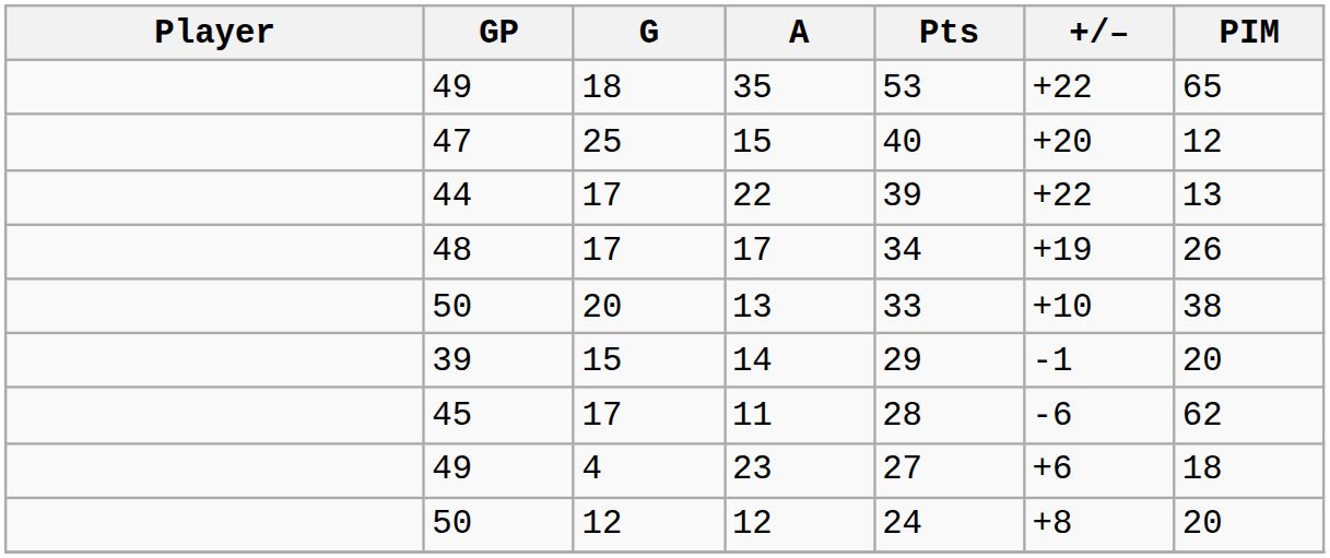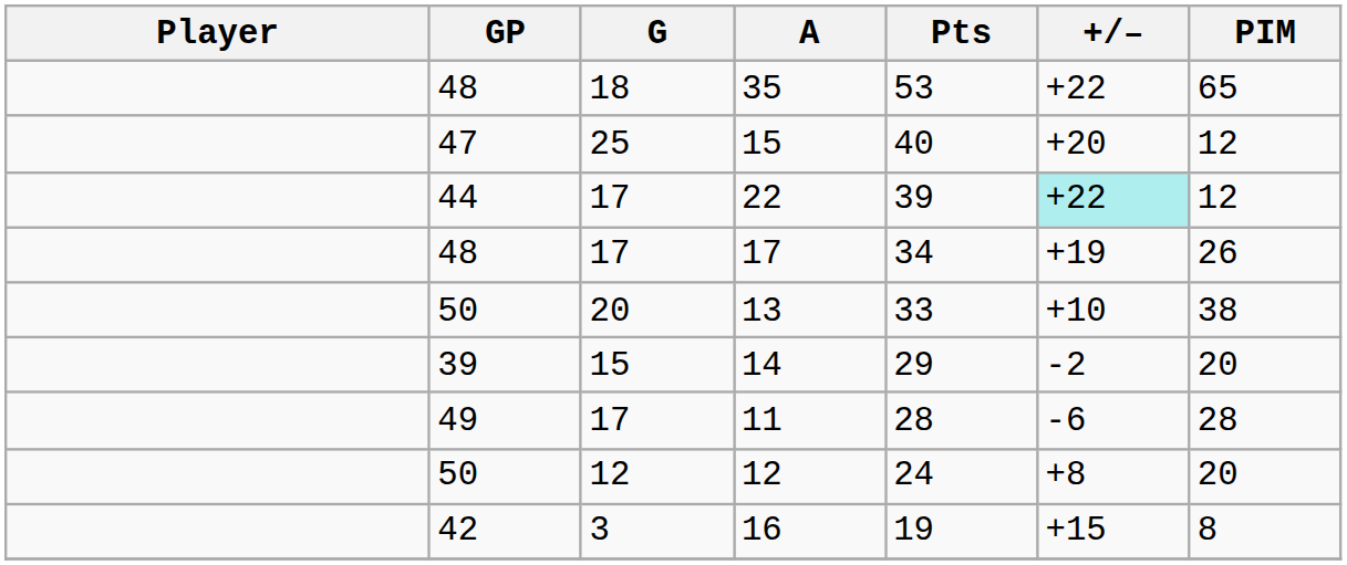35 | GP: 49 -> 48
22 | +/–: no background -> paleturquoise background
22 | PIM: 13 -> 12
14 | +/–: -1 -> -2
11 | GP: 45 -> 49
11 | PIM: 62 -> 28
- row: 49 | 4 | 23 | 27 | +6 | 18
+ row: 42 | 3 | 16 | 19 | +15 | 8
